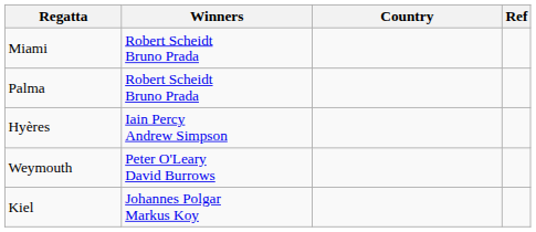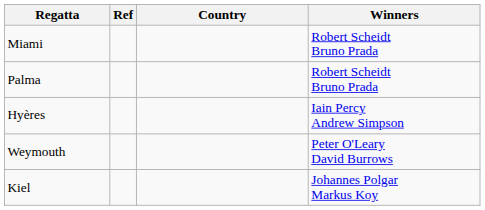columns swapped: Winners <-> Ref
